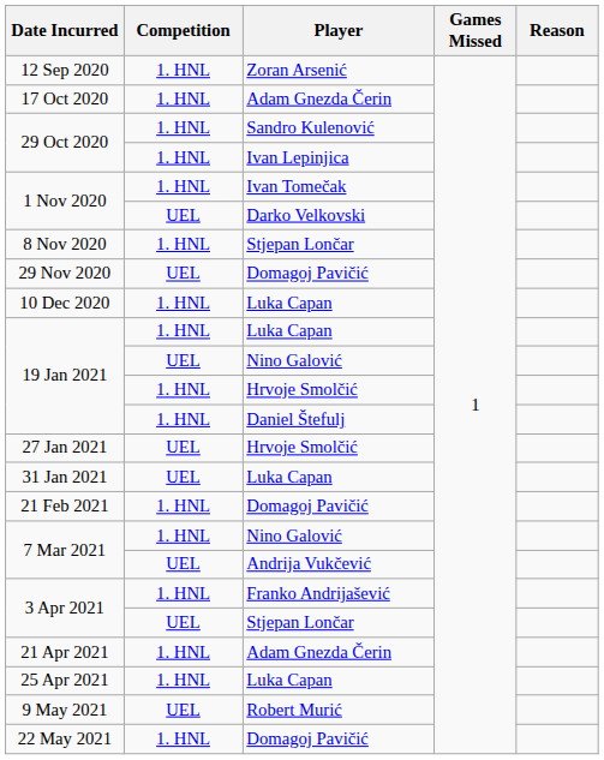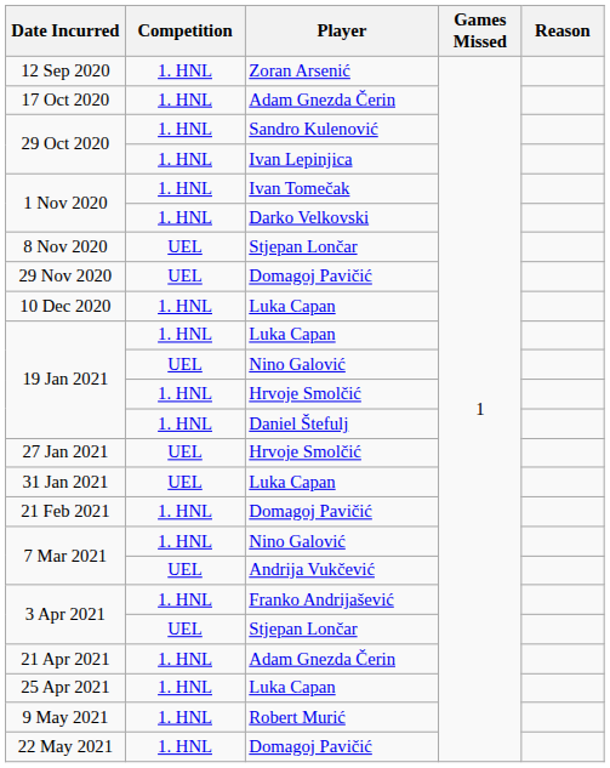1 Nov 2020 / Darko Velkovski | Competition: UEL -> 1. HNL
8 Nov 2020 | Competition: 1. HNL -> UEL
9 May 2021 | Competition: UEL -> 1. HNL
